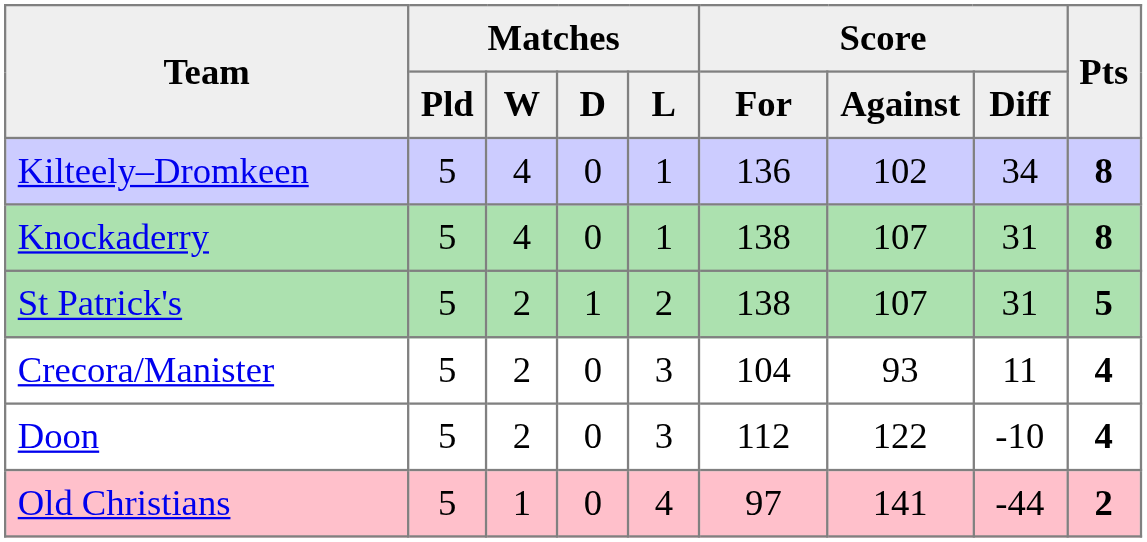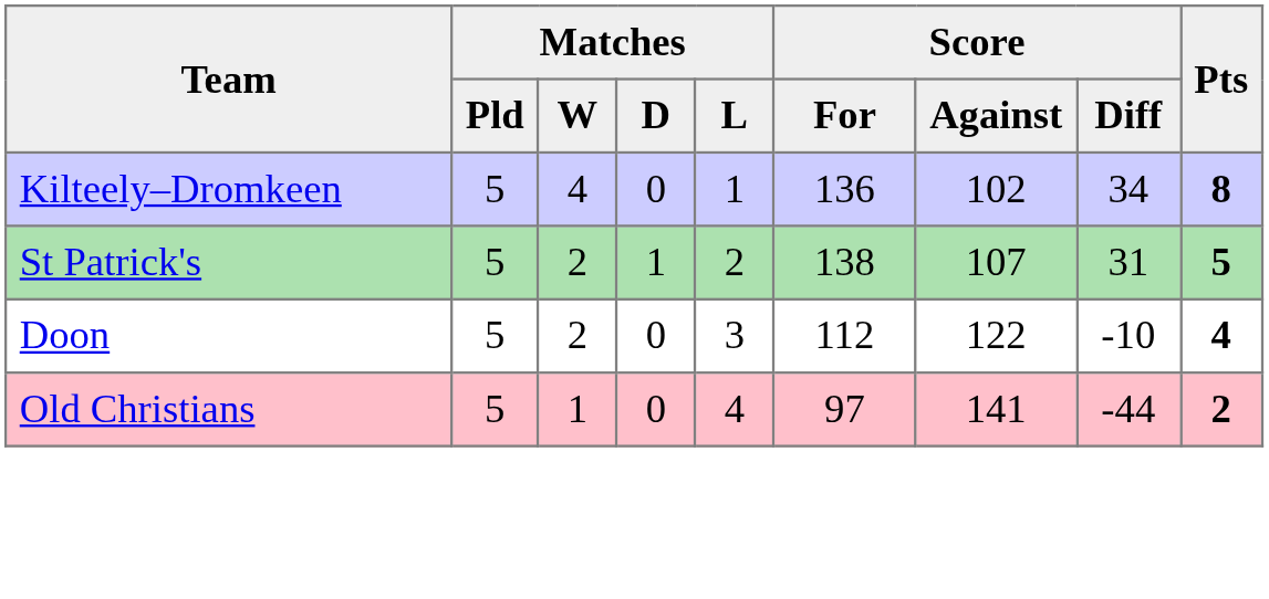- row: Knockaderry | 5 | 4 | 0 | 1 | 138 | 107 | 31 | 8
- row: Crecora/Manister | 5 | 2 | 0 | 3 | 104 | 93 | 11 | 4
